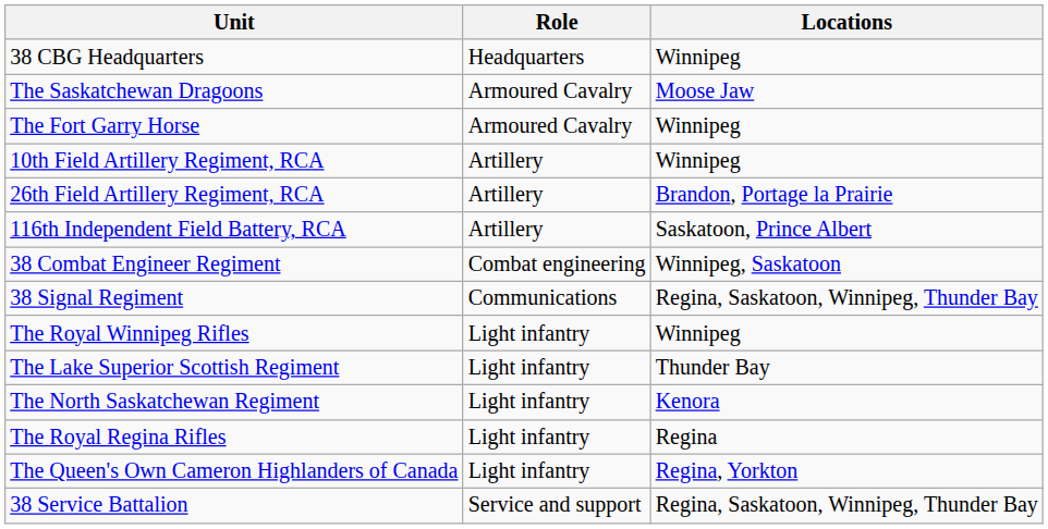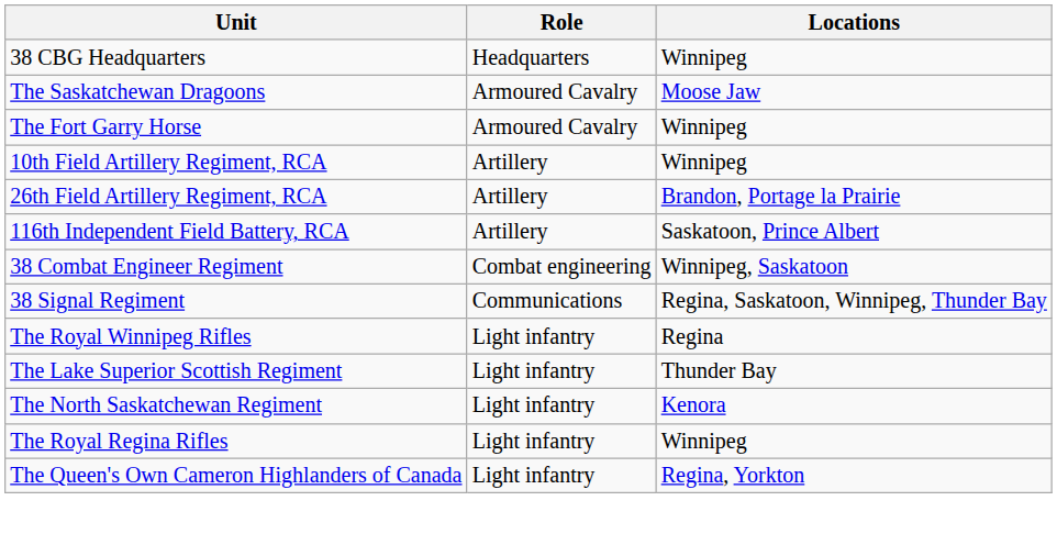The Royal Winnipeg Rifles | Locations: Winnipeg -> Regina
The Royal Regina Rifles | Locations: Regina -> Winnipeg
- row: 38 Service Battalion | Service and support | Regina, Saskatoon, Winnipeg, Thunder Bay
